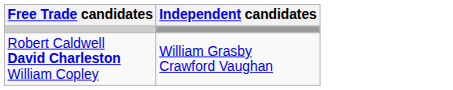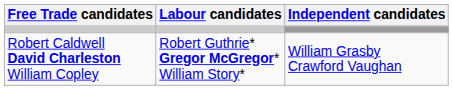+ column: Labour candidates | Robert Guthrie* Gregor McGregor* William Story*
